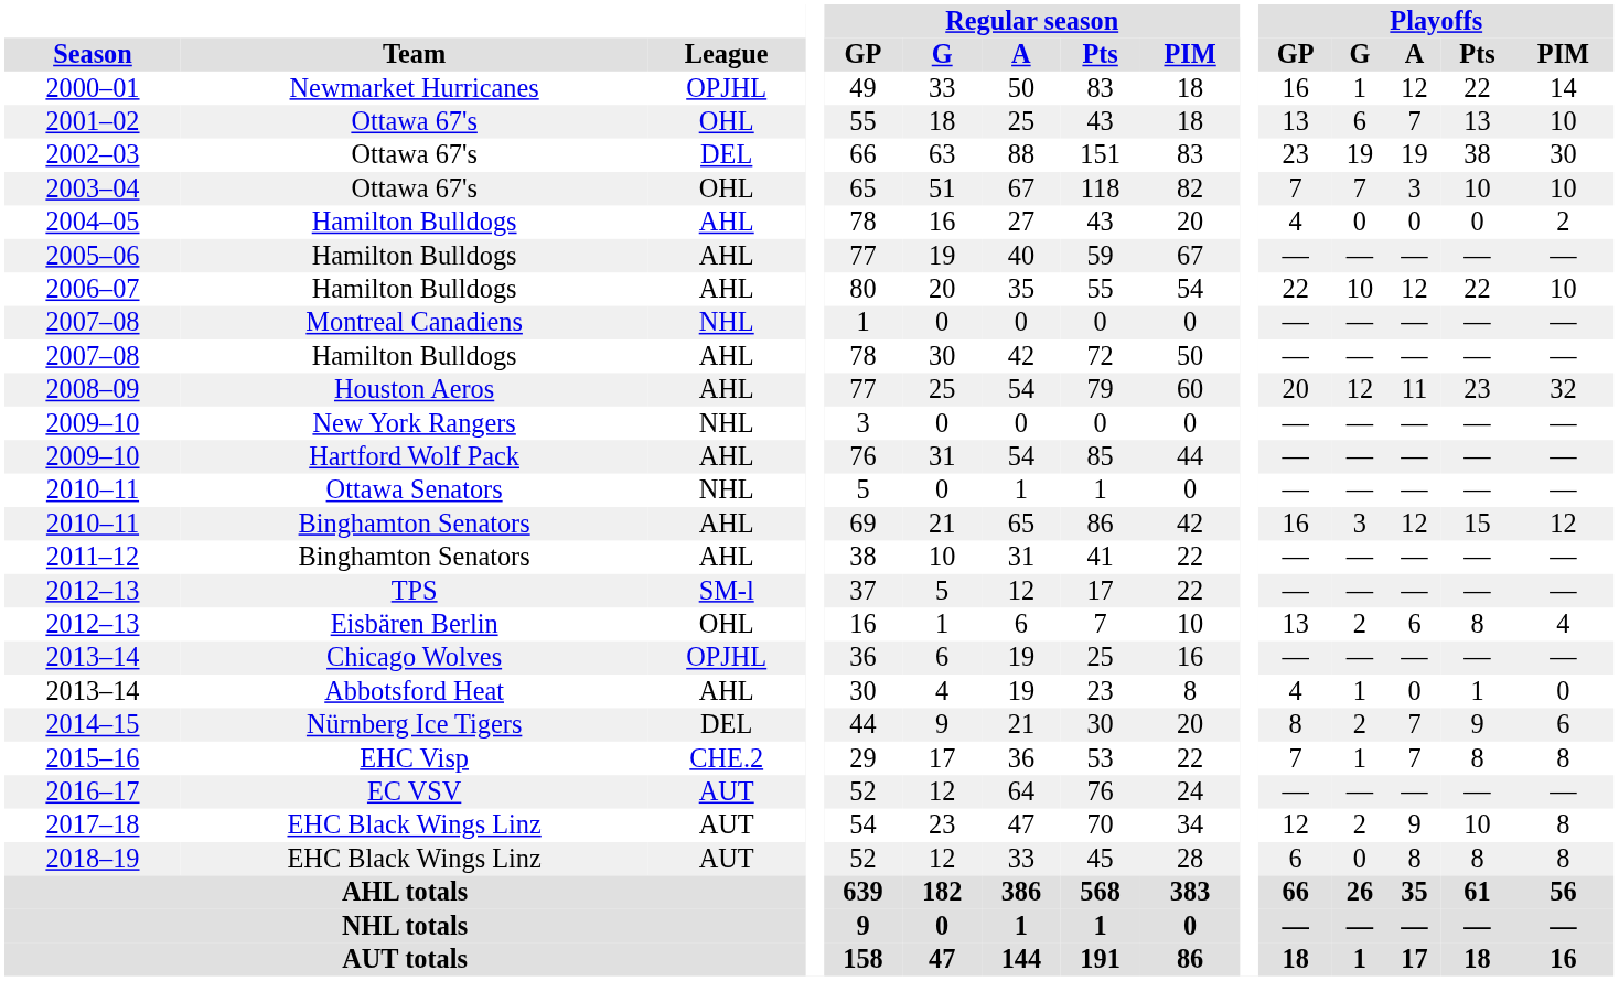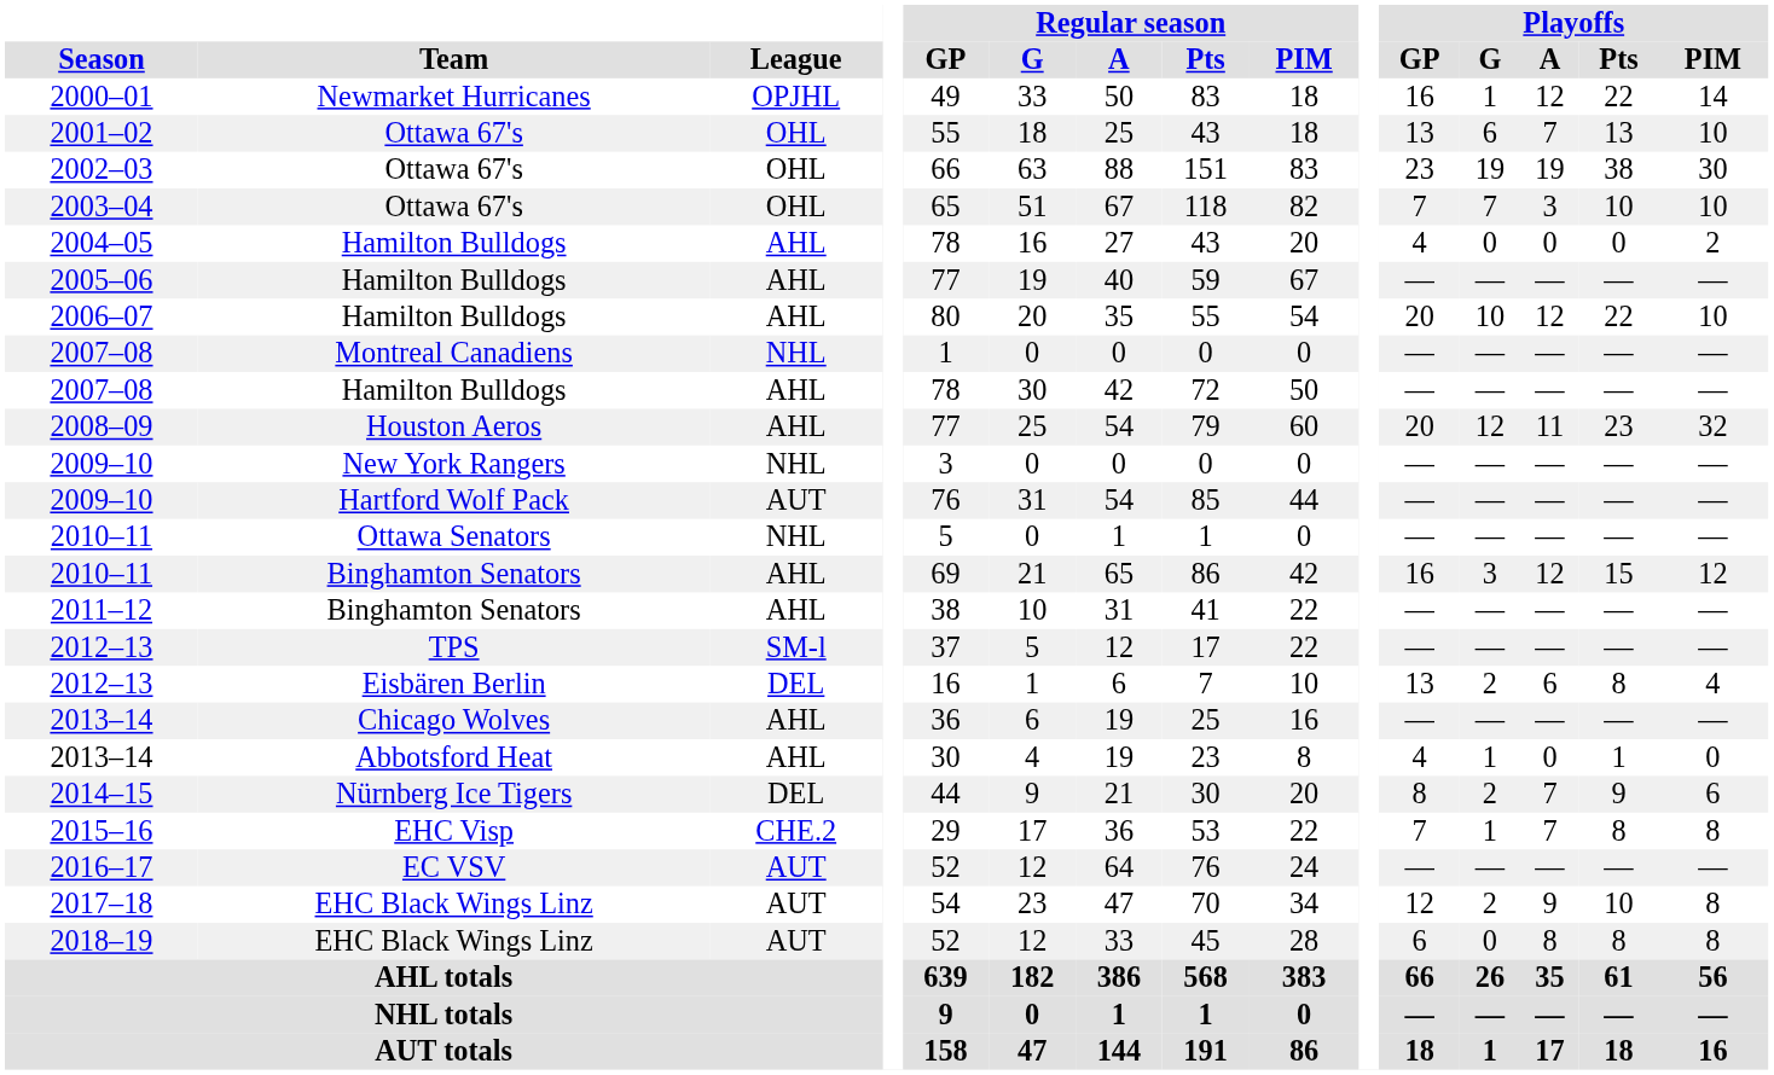2002–03 | League: DEL -> OHL
2006–07 | Playoffs / GP: 22 -> 20
2009–10 / Hartford Wolf Pack | League: AHL -> AUT
2012–13 / Eisbären Berlin | League: OHL -> DEL
2013–14 / Chicago Wolves | League: OPJHL -> AHL
